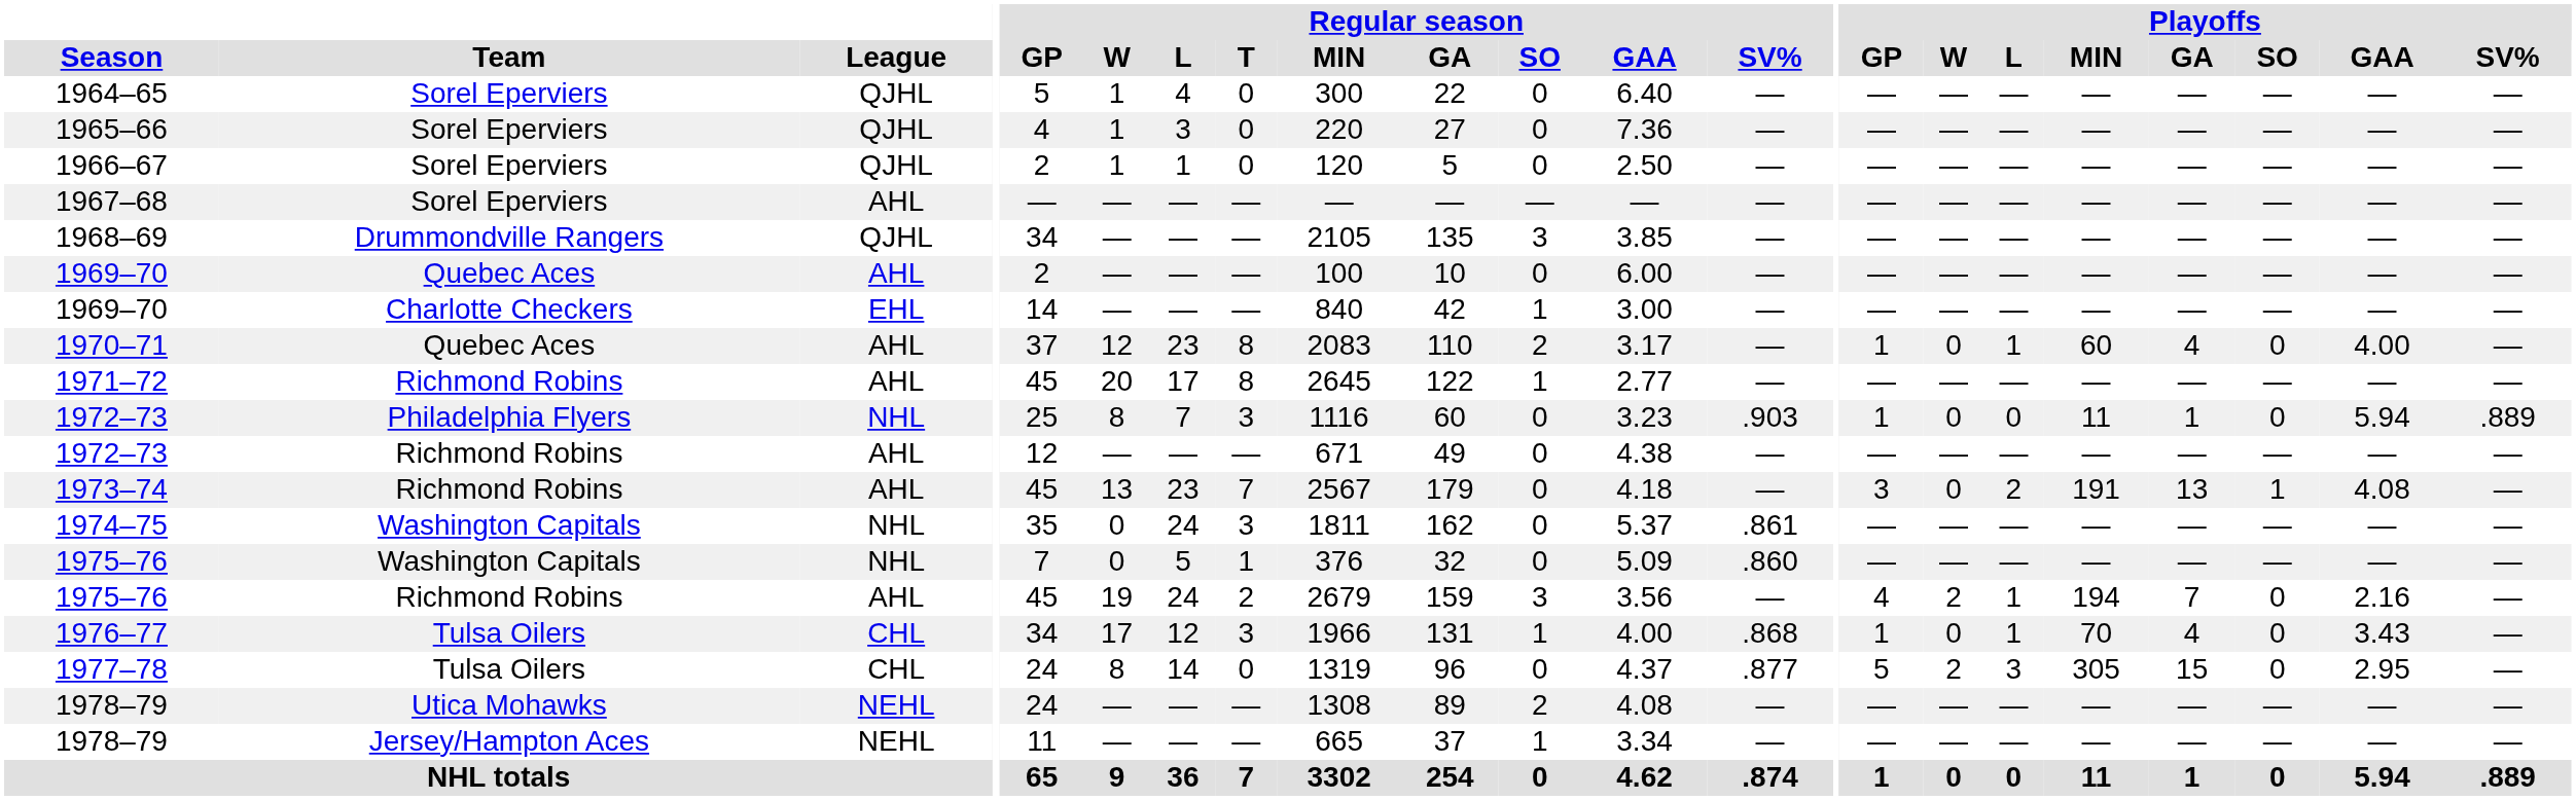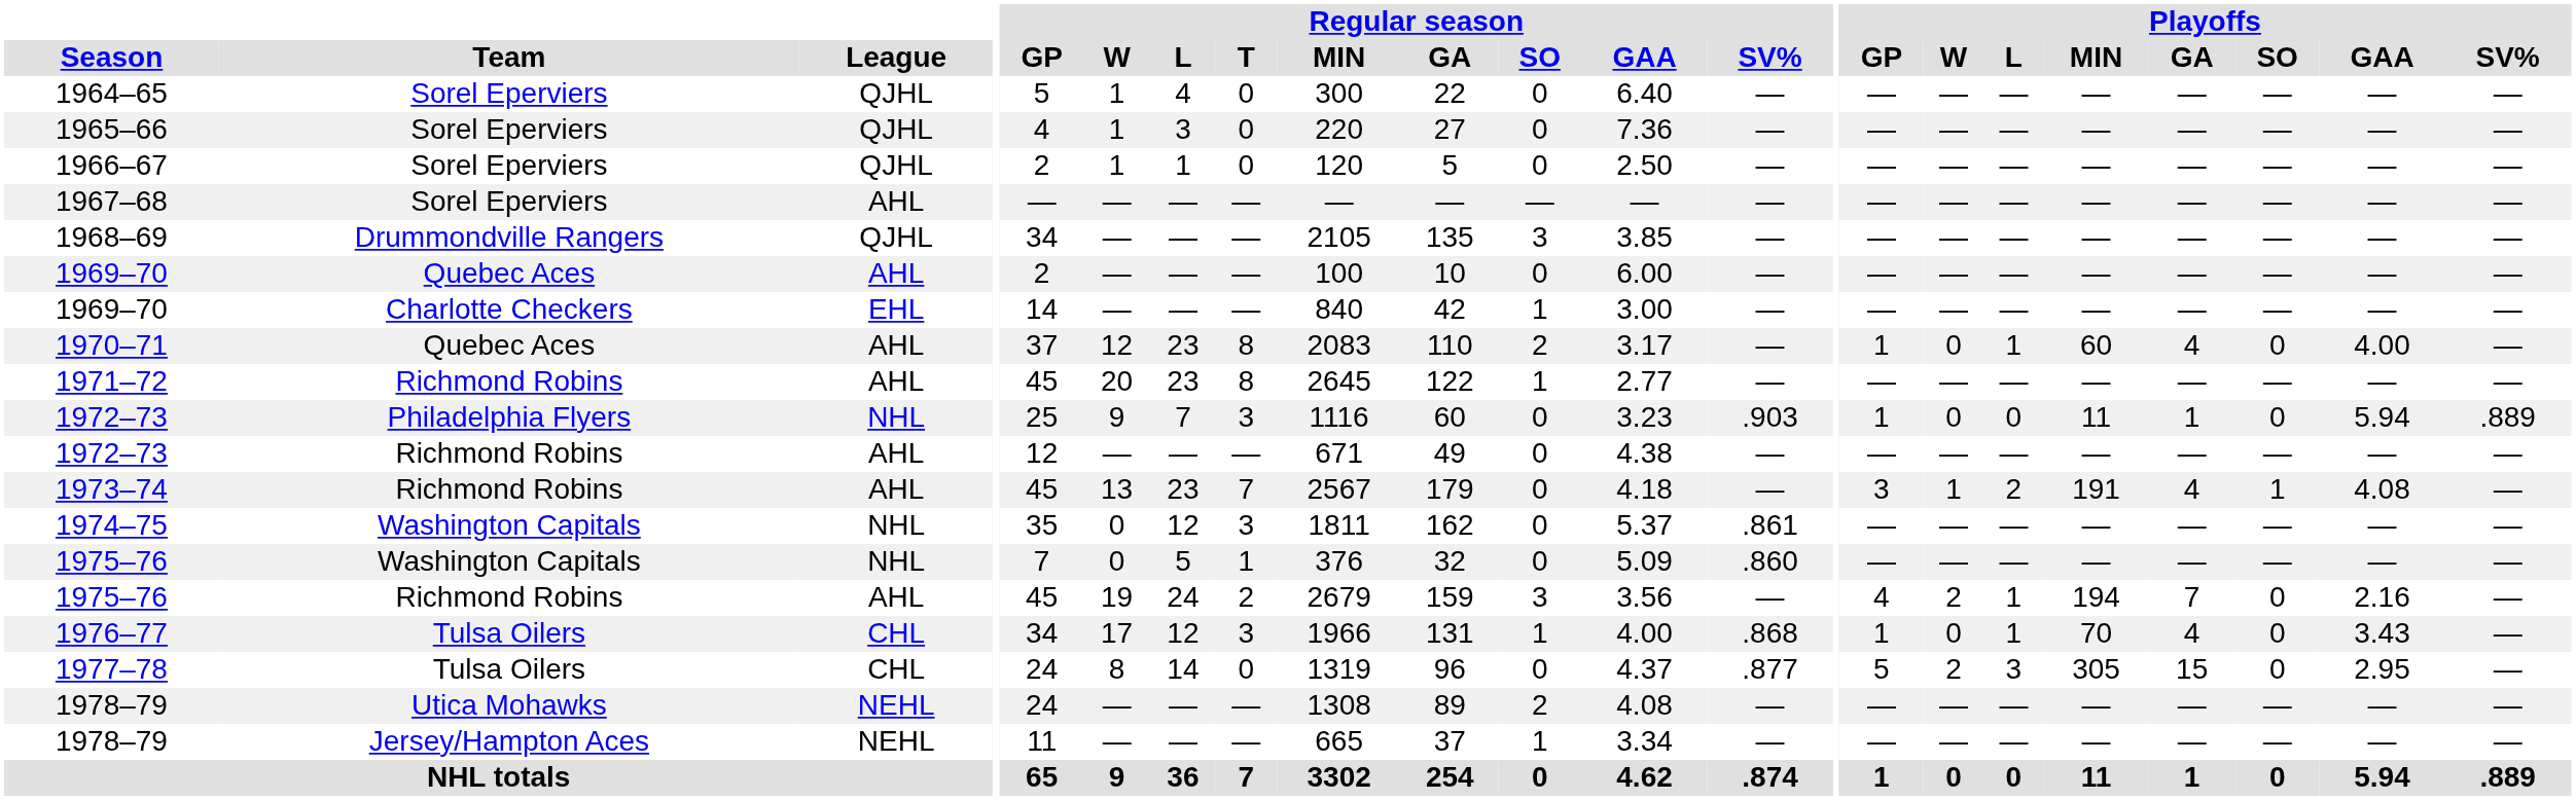1971–72 | Regular season / L: 17 -> 23
1972–73 / Philadelphia Flyers | Regular season / W: 8 -> 9
1973–74 | Playoffs / W: 0 -> 1
1973–74 | Playoffs / GA: 13 -> 4
1974–75 | Regular season / L: 24 -> 12
